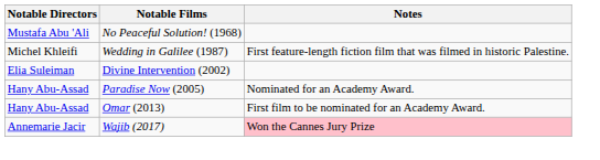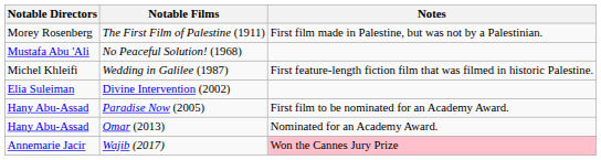+ row: Morey Rosenberg | The First Film of Palestine (1911) | First film made in Palestine, but was not by a Palestinian.
Paradise Now (2005) | Notes: Nominated for an Academy Award. -> First film to be nominated for an Academy Award.
Omar (2013) | Notes: First film to be nominated for an Academy Award. -> Nominated for an Academy Award.
